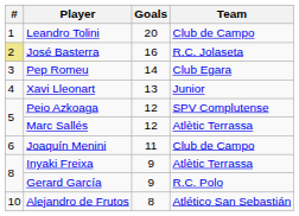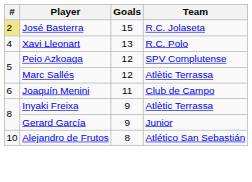- row: 1 | Leandro Tolini | 20 | Club de Campo
José Basterra | Goals: 16 -> 15
- row: 3 | Pep Romeu | 14 | Club Egara
Xavi Lleonart | Team: Junior -> R.C. Polo
Gerard García | Team: R.C. Polo -> Junior
